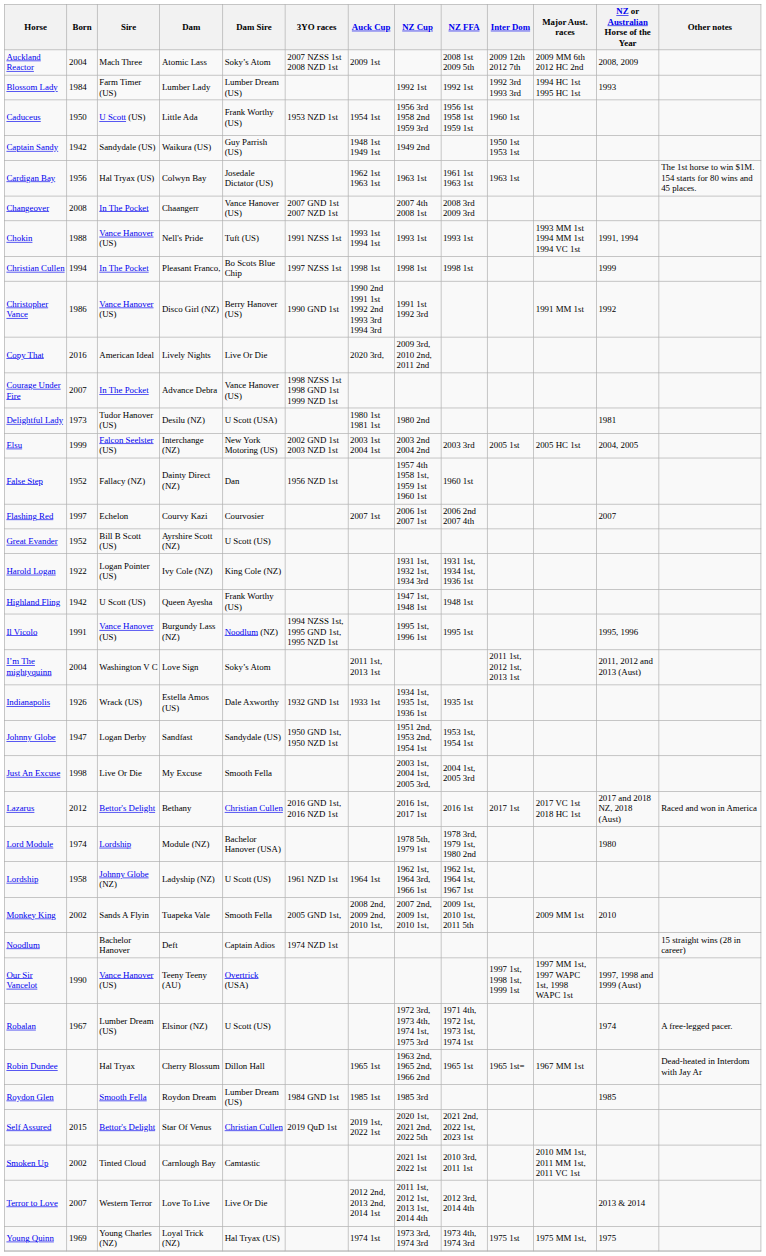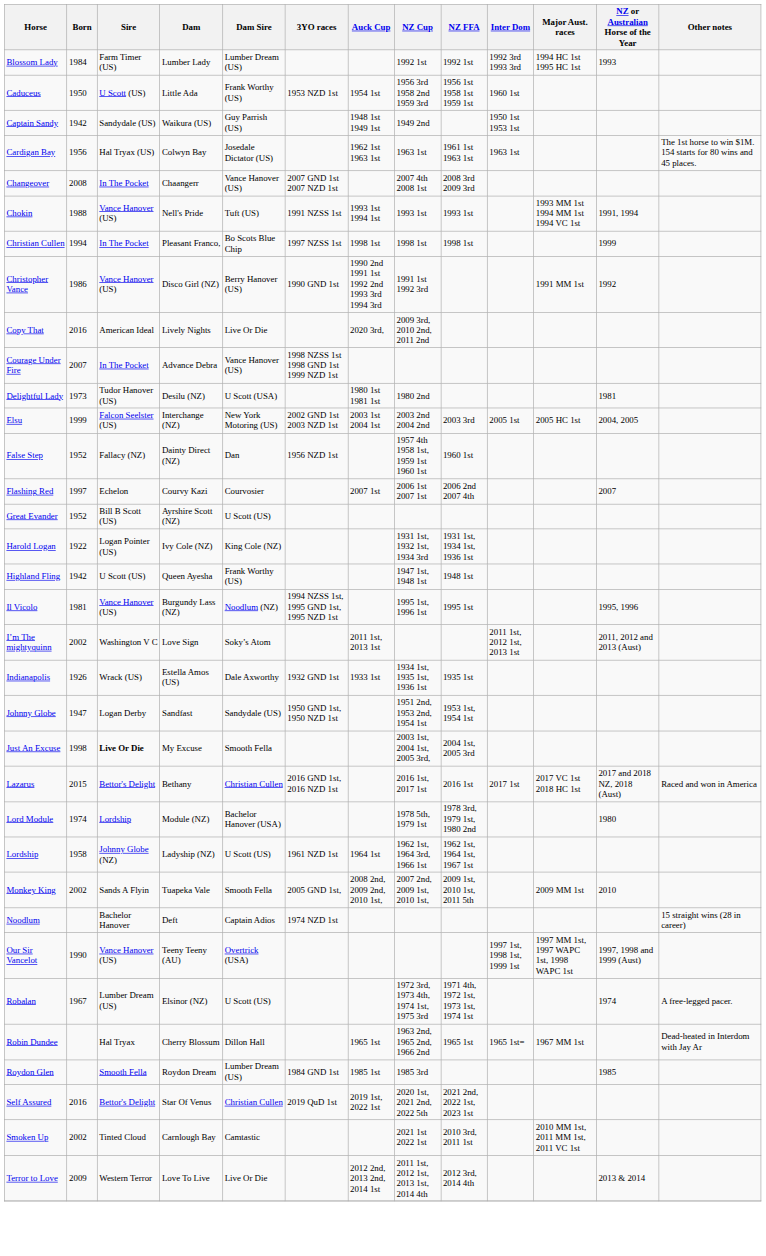- row: Auckland Reactor | 2004 | Mach Three | Atomic Lass | Soky’s Atom | 2007 NZSS 1st 2008 NZD 1st | 2009 1st | 2008 1st 2009 5th | 2009 12th 2012 7th | 2009 MM 6th 2012 HC 2nd | 2008, 2009
Il Vicolo | Born: 1991 -> 1981
I’m The mightyquinn | Born: 2004 -> 2002
Just An Excuse | Sire: normal -> bold
Lazarus | Born: 2012 -> 2015
Self Assured | Born: 2015 -> 2016
Terror to Love | Born: 2007 -> 2009
- row: Young Quinn | 1969 | Young Charles (NZ) | Loyal Trick (NZ) | Hal Tryax (US) | 1974 1st | 1973 3rd, 1974 3rd | 1973 4th, 1974 3rd | 1975 1st | 1975 MM 1st, | 1975
